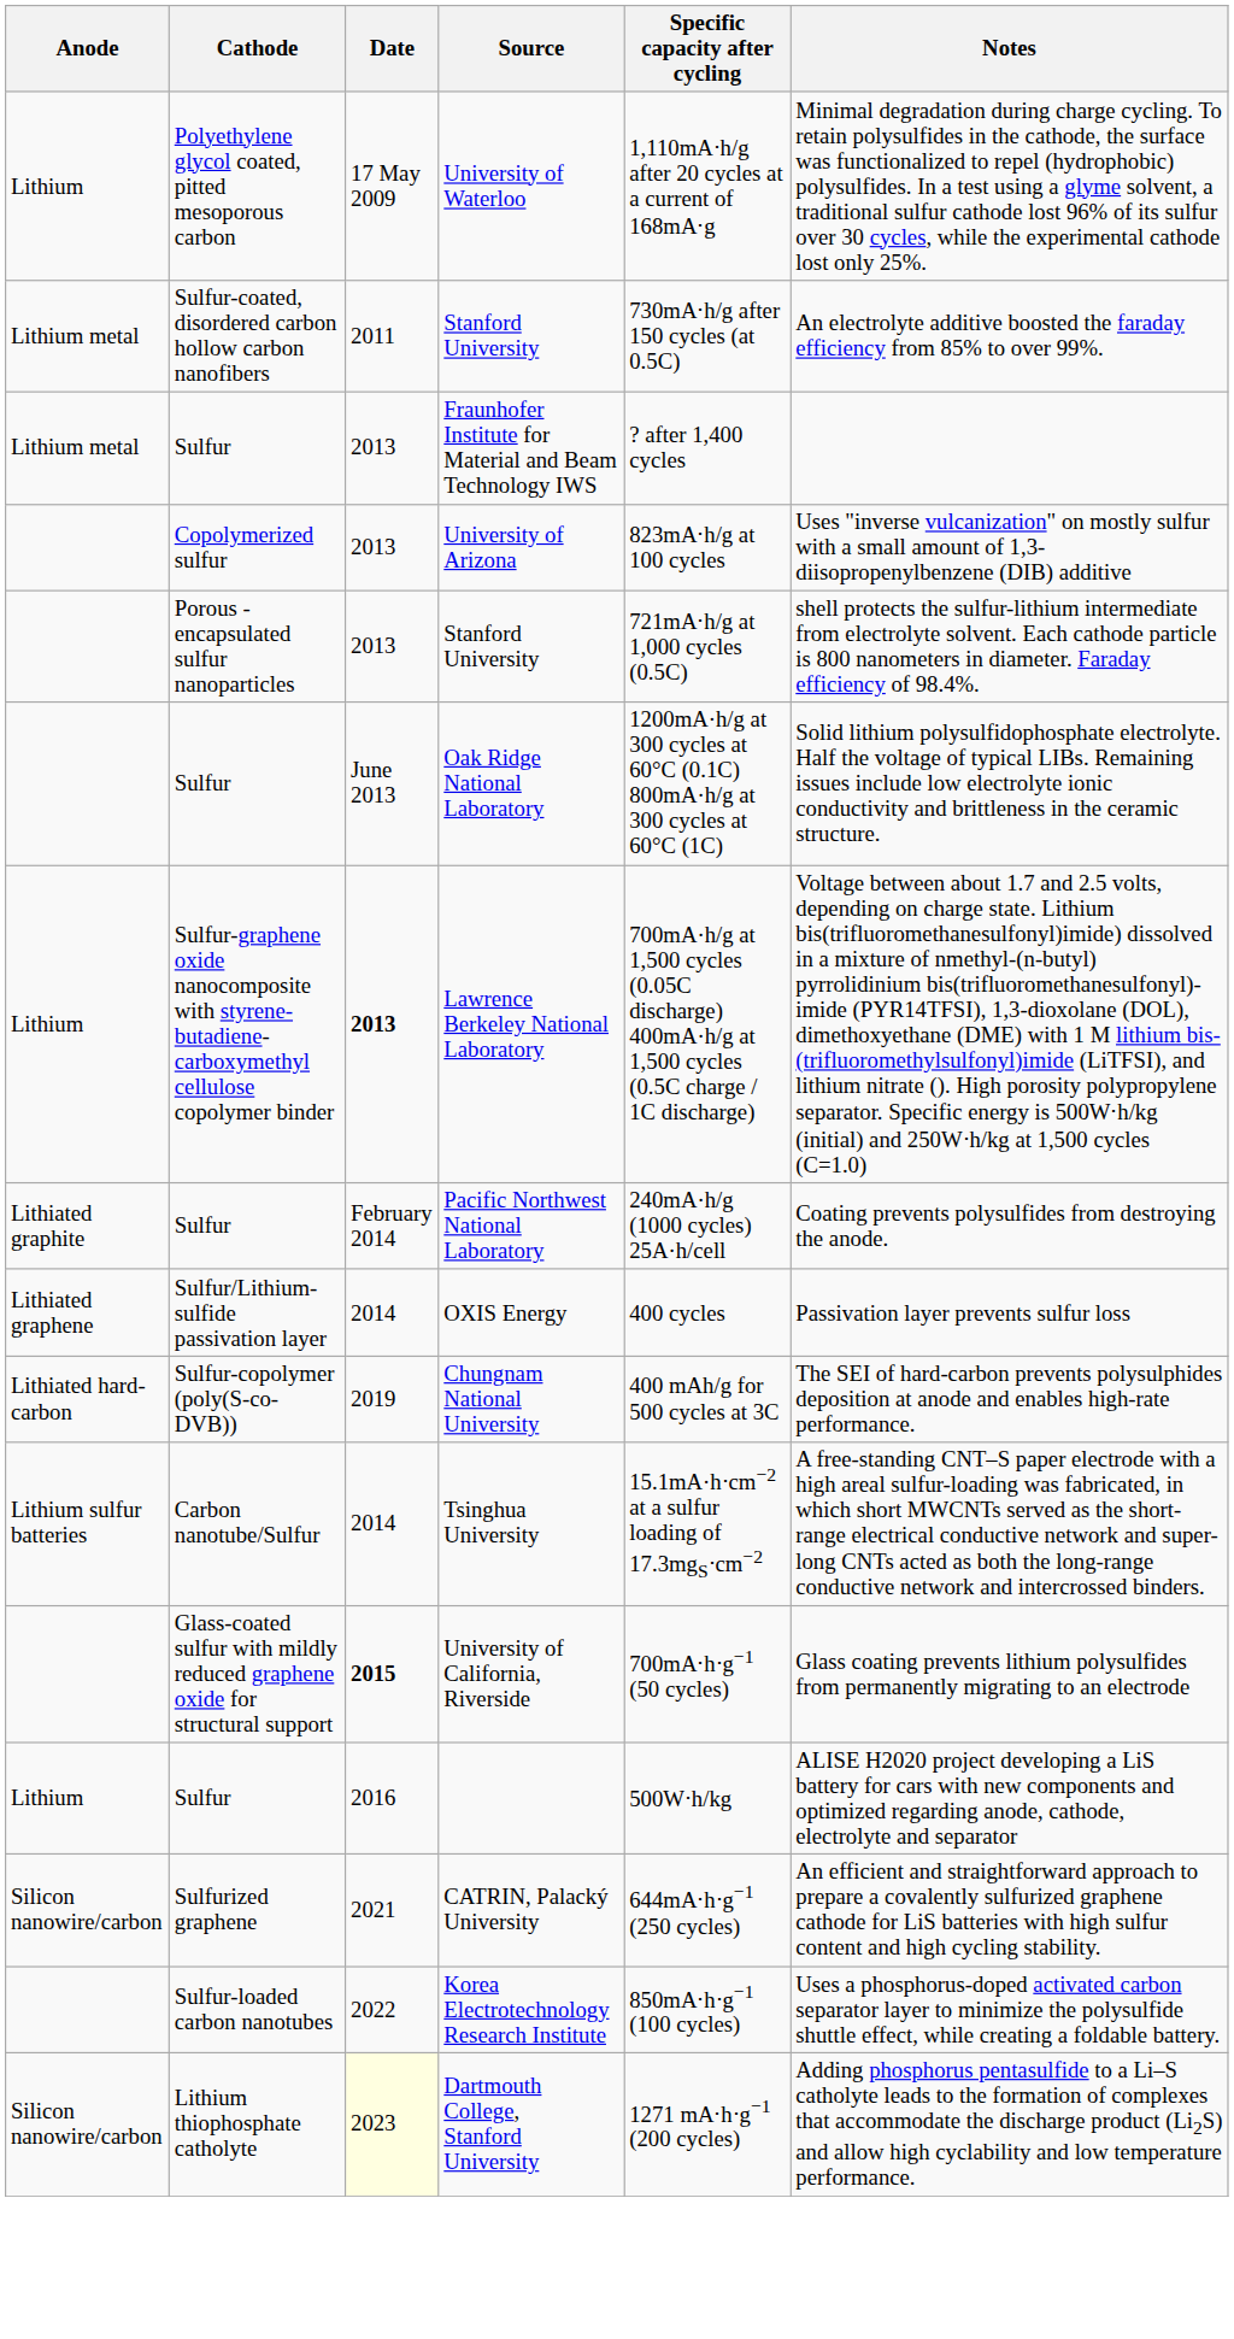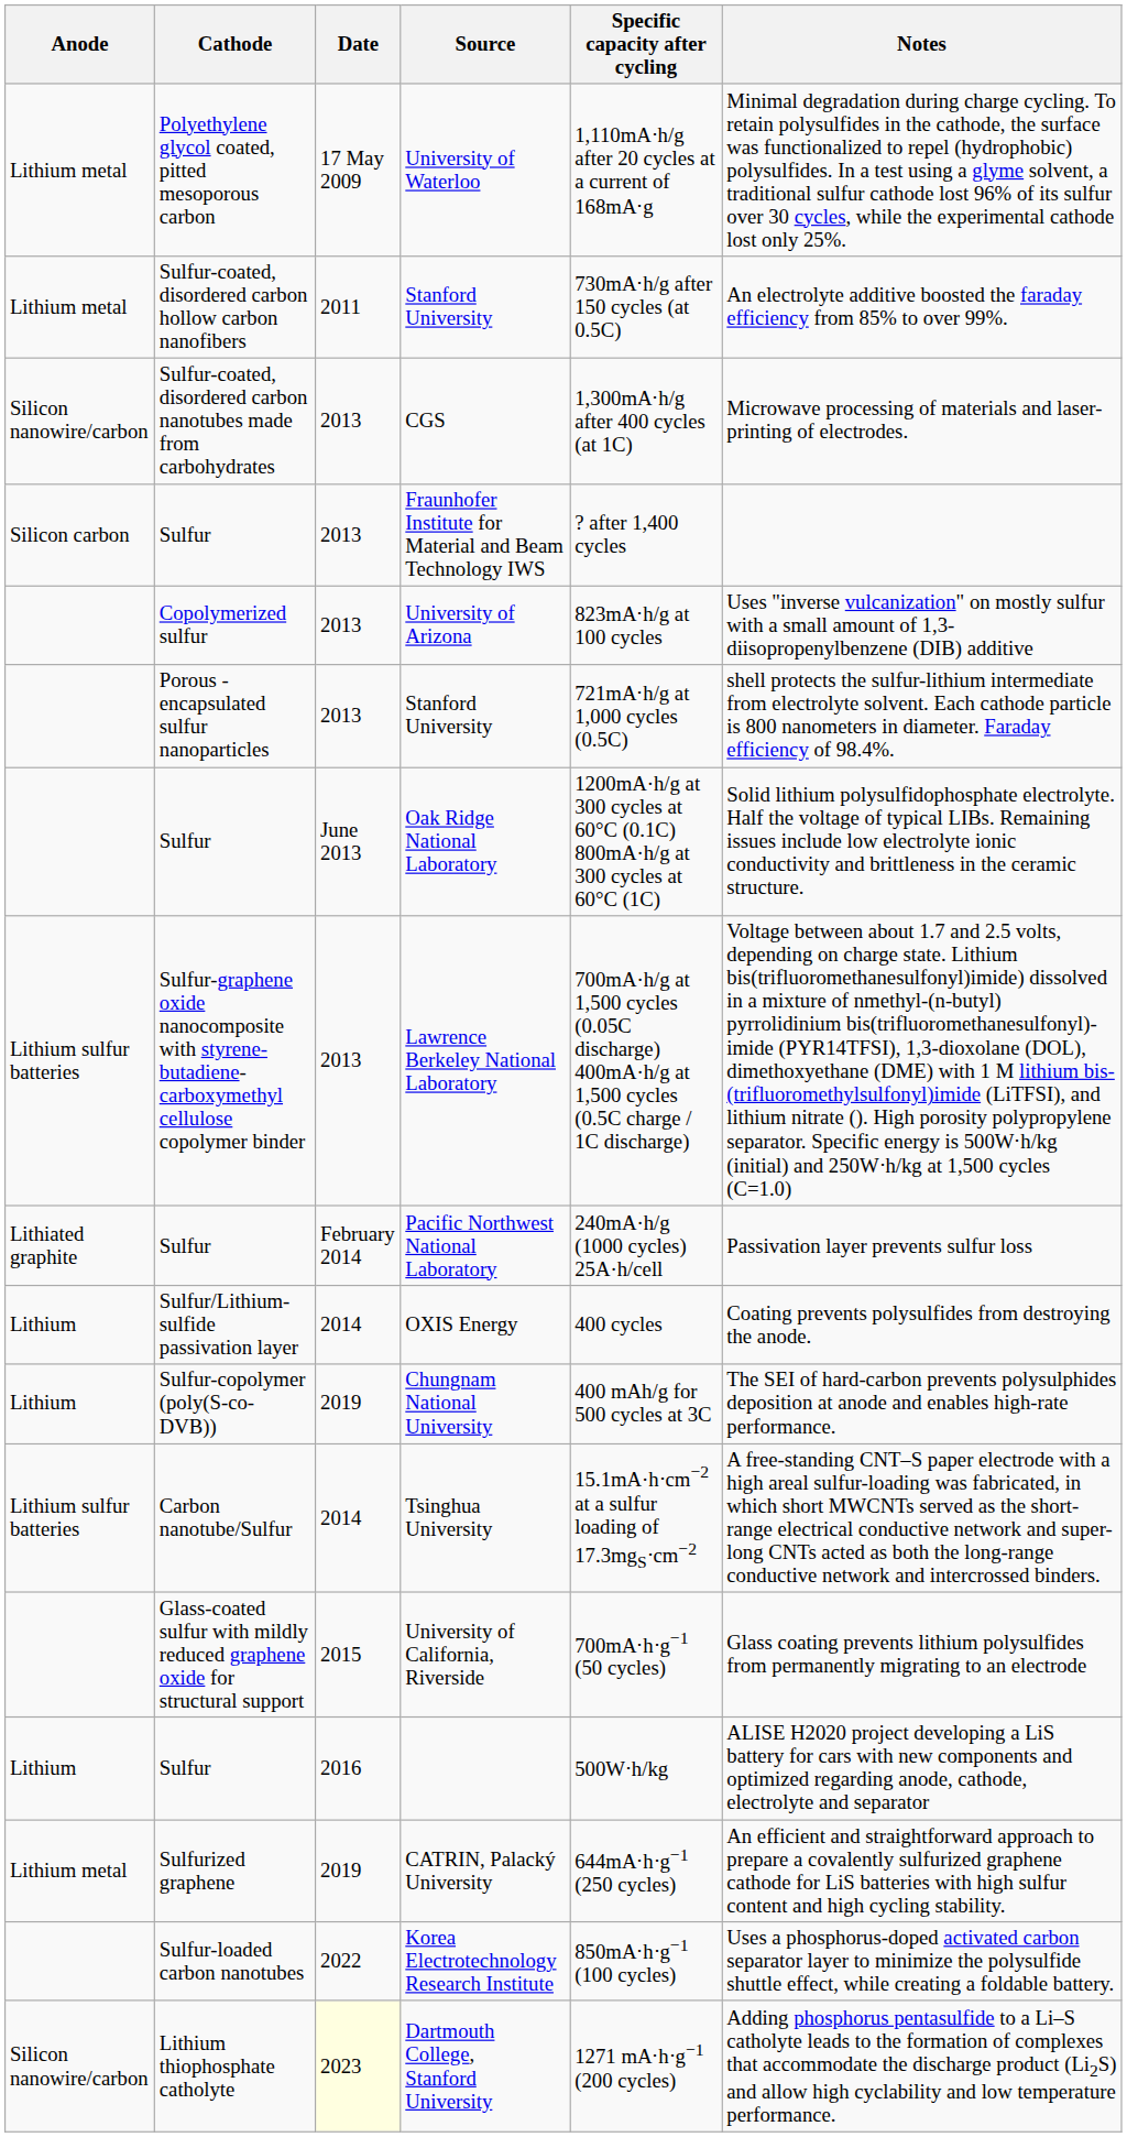University of Waterloo | Anode: Lithium -> Lithium metal
+ row: Silicon nanowire/carbon | Sulfur-coated, disordered carbon nanotubes made from carbohydrates | 2013 | CGS | 1,300mA⋅h/g after 400 cycles (at 1C) | Microwave processing of materials and laser-printing of electrodes.
Fraunhofer Institute for Material and Beam Technology IWS | Anode: Lithium metal -> Silicon carbon
Lawrence Berkeley National Laboratory | Anode: Lithium -> Lithium sulfur batteries
Lawrence Berkeley National Laboratory | Date: bold -> normal
Pacific Northwest National Laboratory | Notes: Coating prevents polysulfides from destroying the anode. -> Passivation layer prevents sulfur loss
OXIS Energy | Anode: Lithiated graphene -> Lithium
OXIS Energy | Notes: Passivation layer prevents sulfur loss -> Coating prevents polysulfides from destroying the anode.
Chungnam National University | Anode: Lithiated hard-carbon -> Lithium
University of California, Riverside | Date: bold -> normal
CATRIN, Palacký University | Anode: Silicon nanowire/carbon -> Lithium metal
CATRIN, Palacký University | Date: 2021 -> 2019
